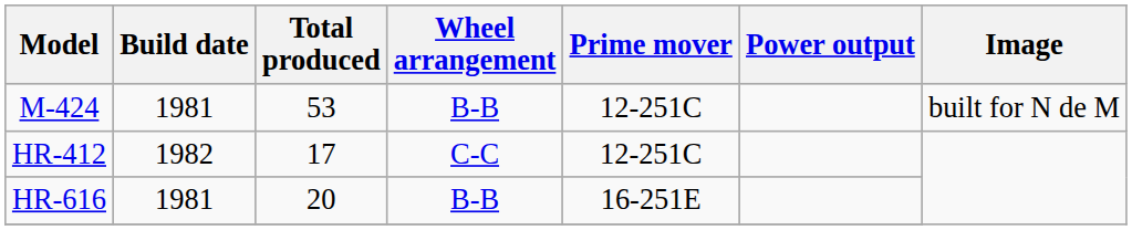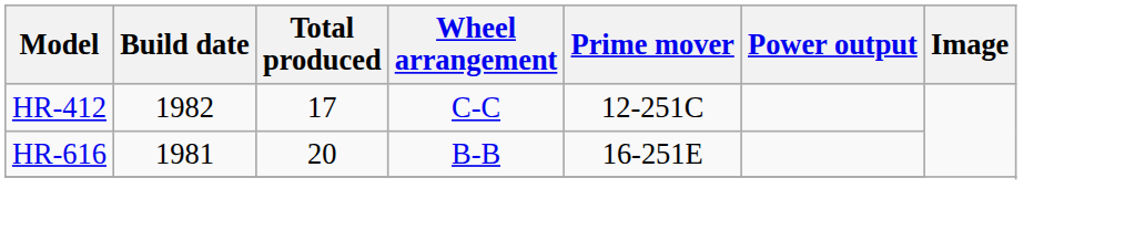- row: M-424 | 1981 | 53 | B-B | 12-251C | built for N de M
